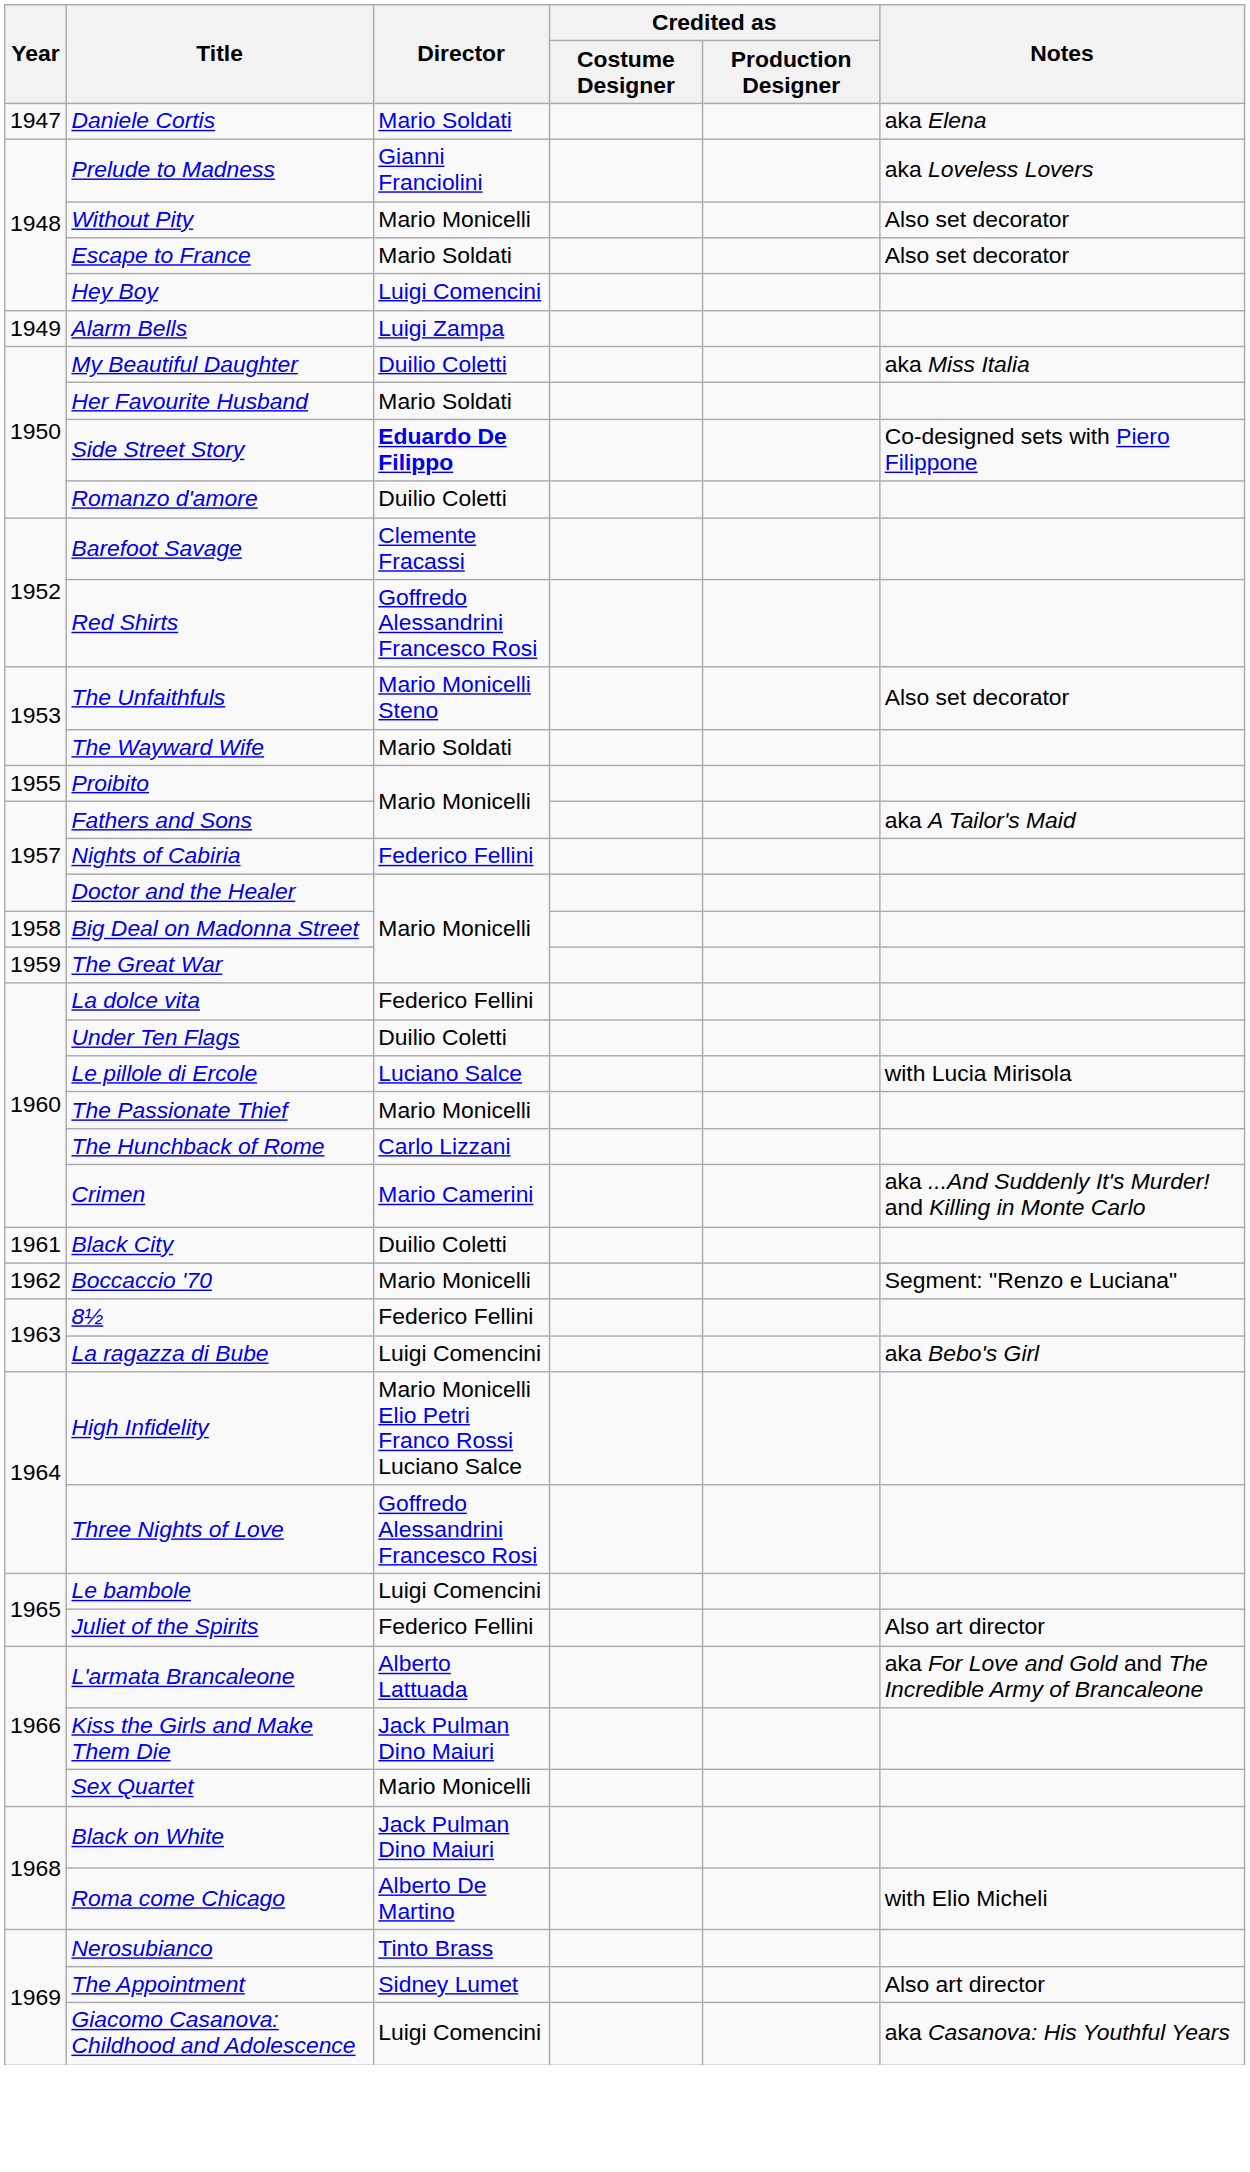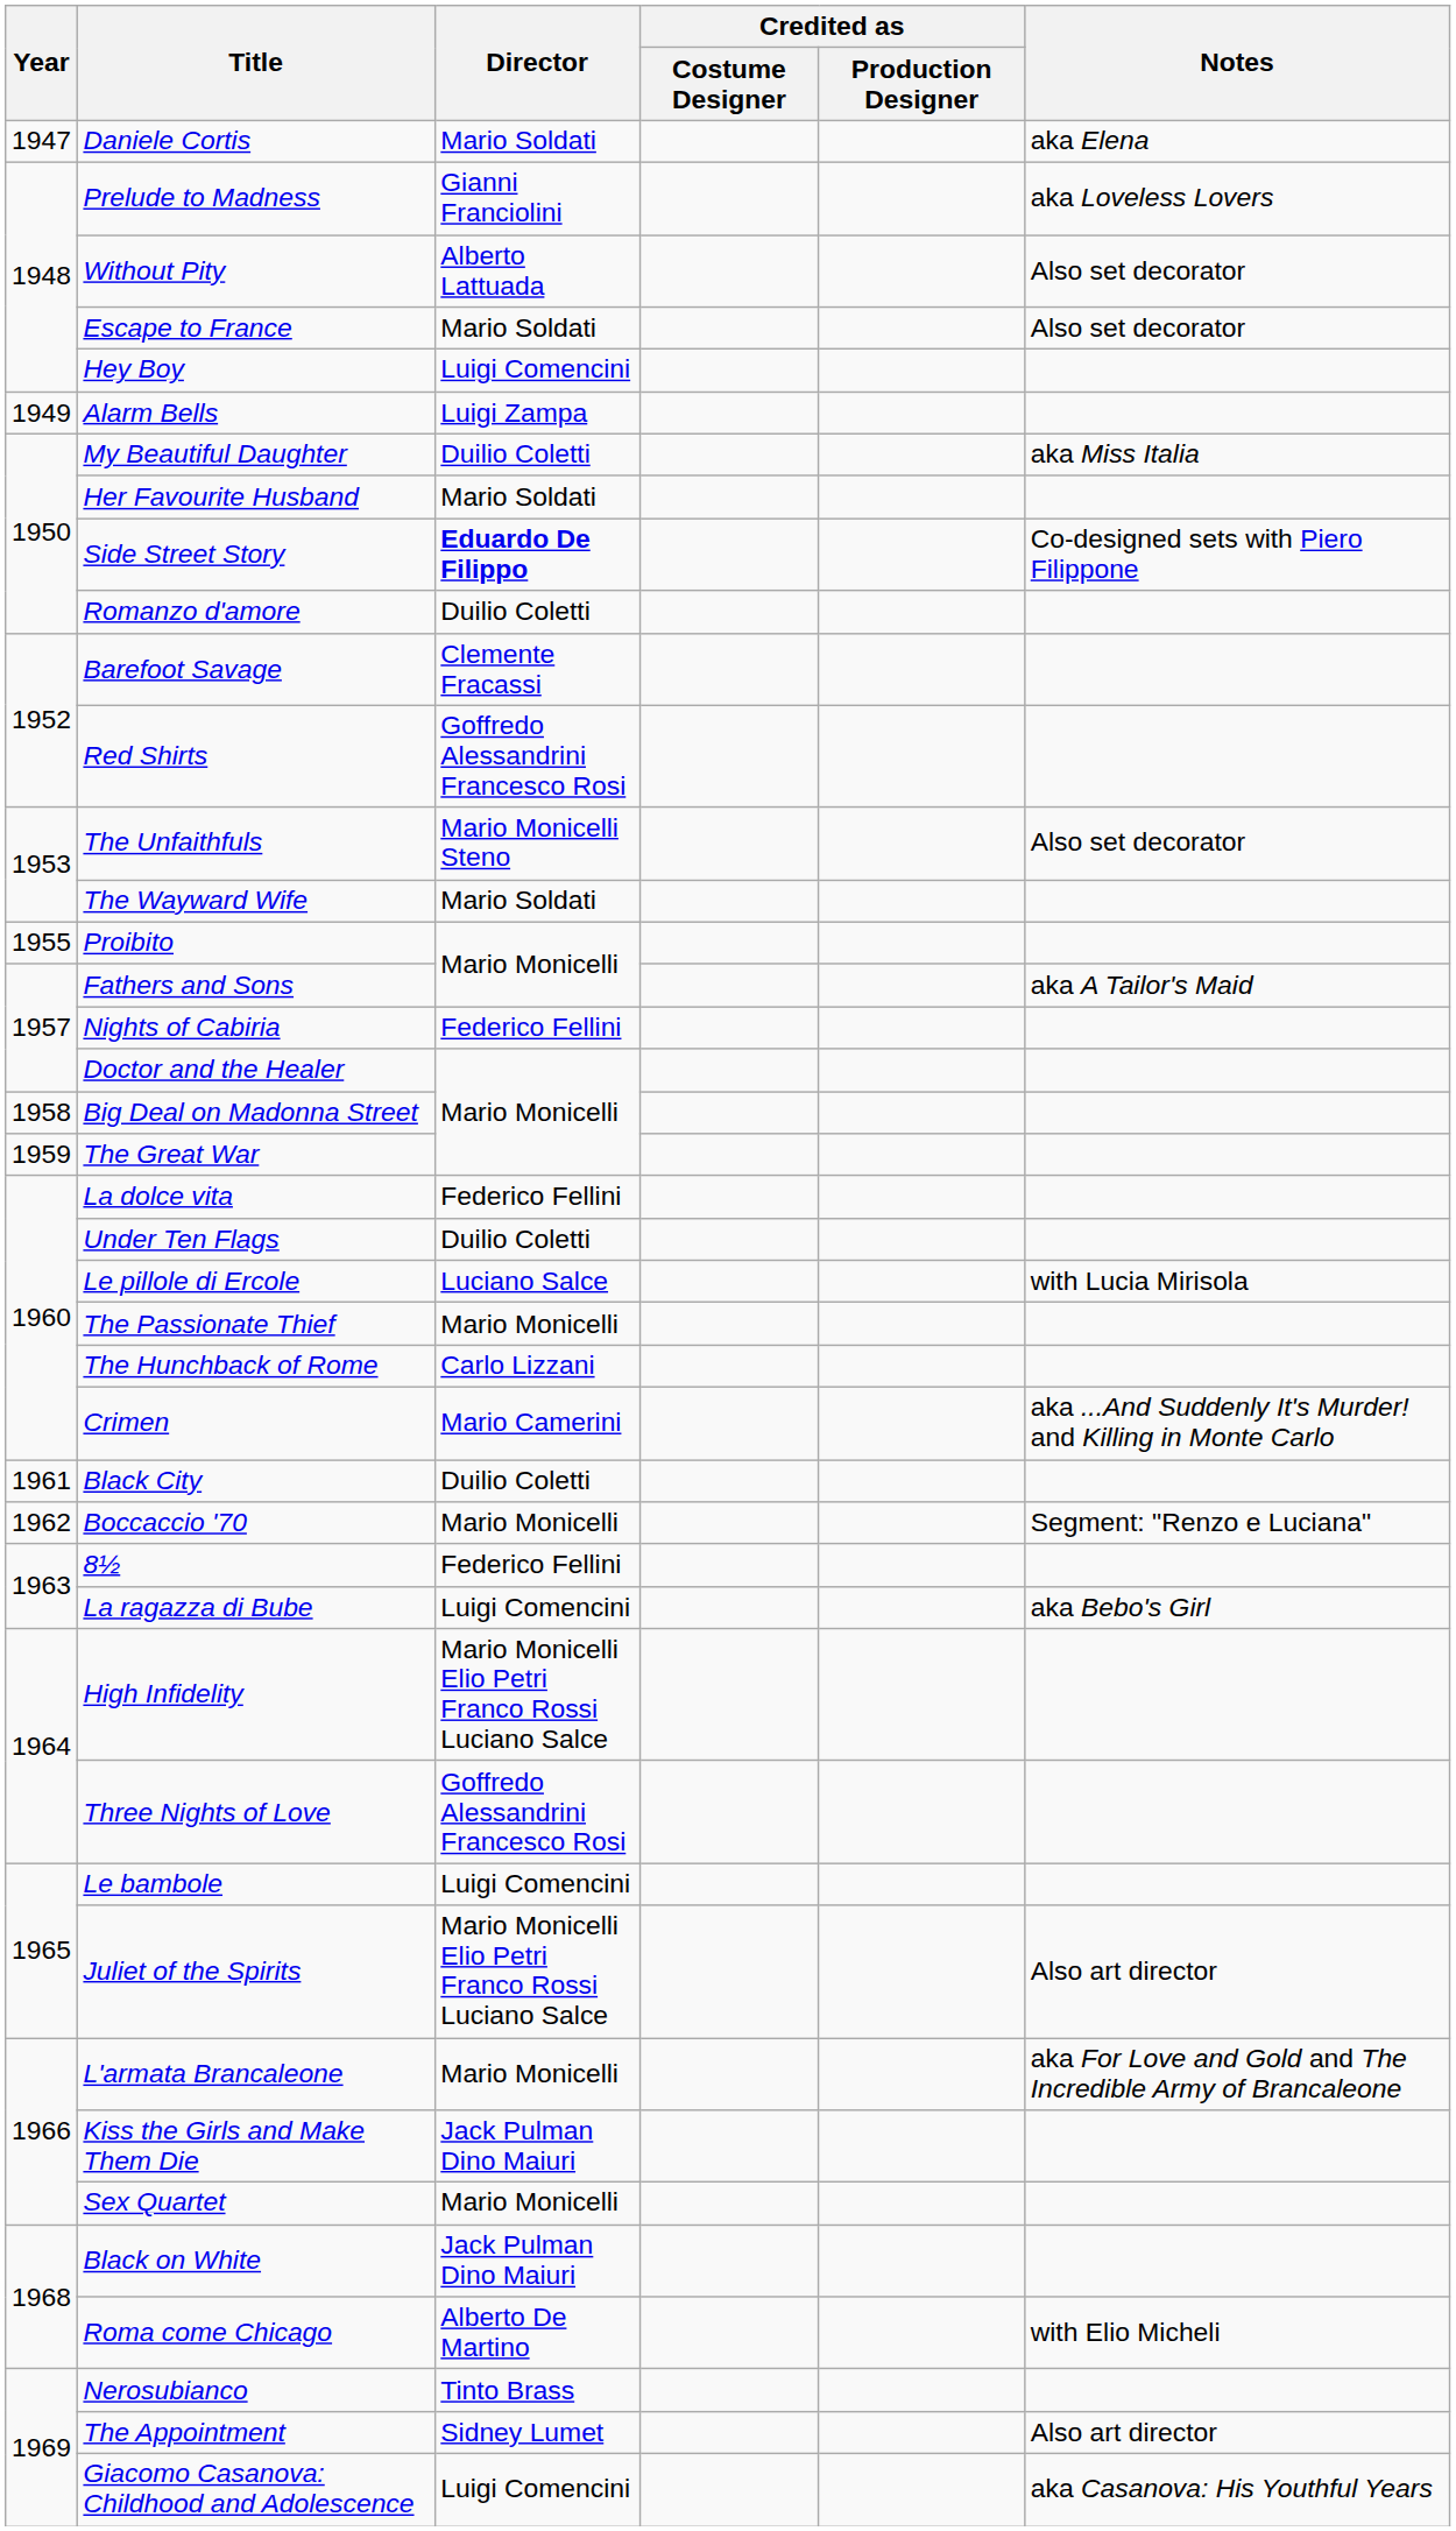Without Pity | Director: Mario Monicelli -> Alberto Lattuada
Juliet of the Spirits | Director: Federico Fellini -> Mario Monicelli Elio Petri Franco Rossi Luciano Salce
L'armata Brancaleone | Director: Alberto Lattuada -> Mario Monicelli
